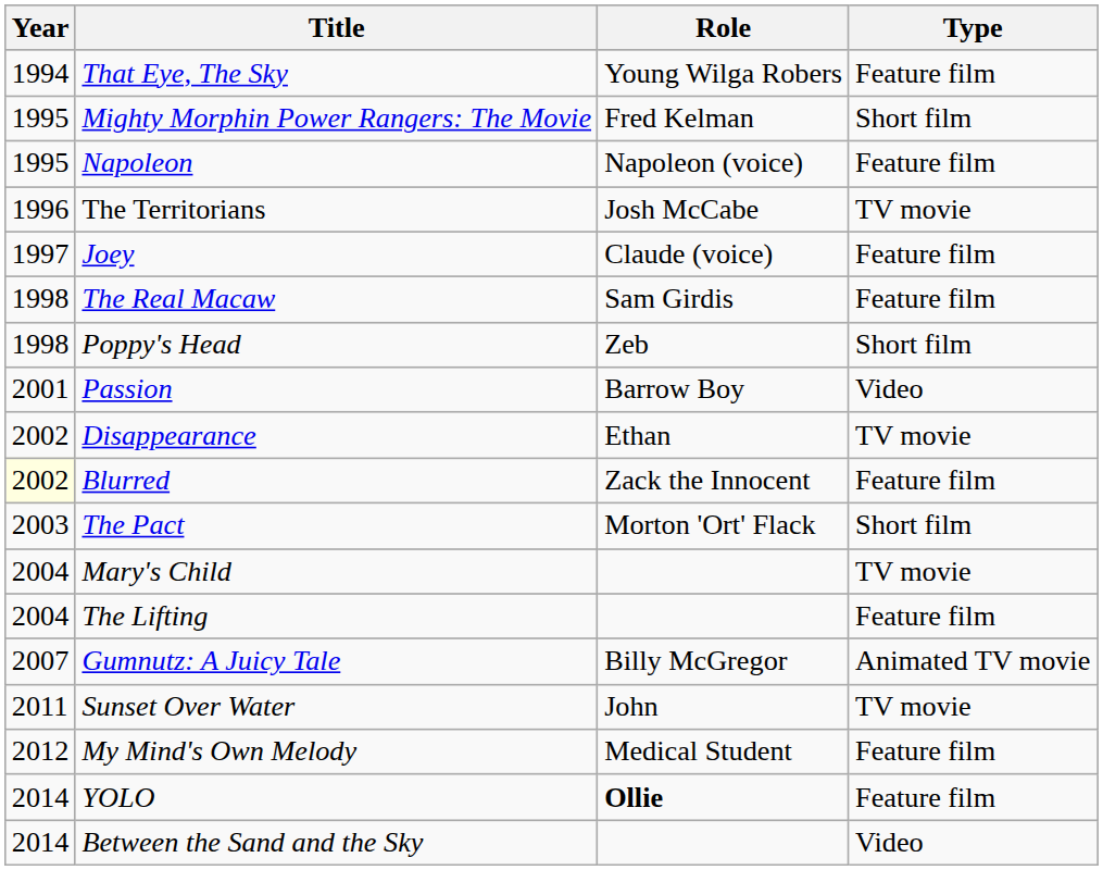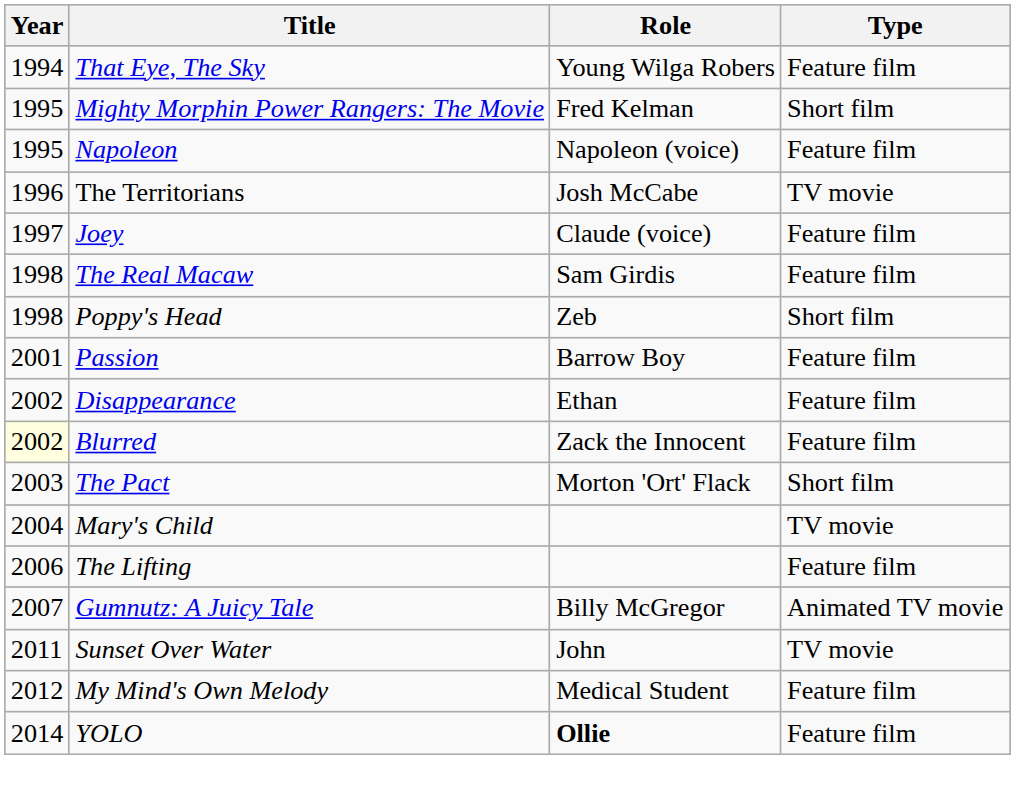Passion | Type: Video -> Feature film
Disappearance | Type: TV movie -> Feature film
The Lifting | Year: 2004 -> 2006
- row: 2014 | Between the Sand and the Sky | Video
